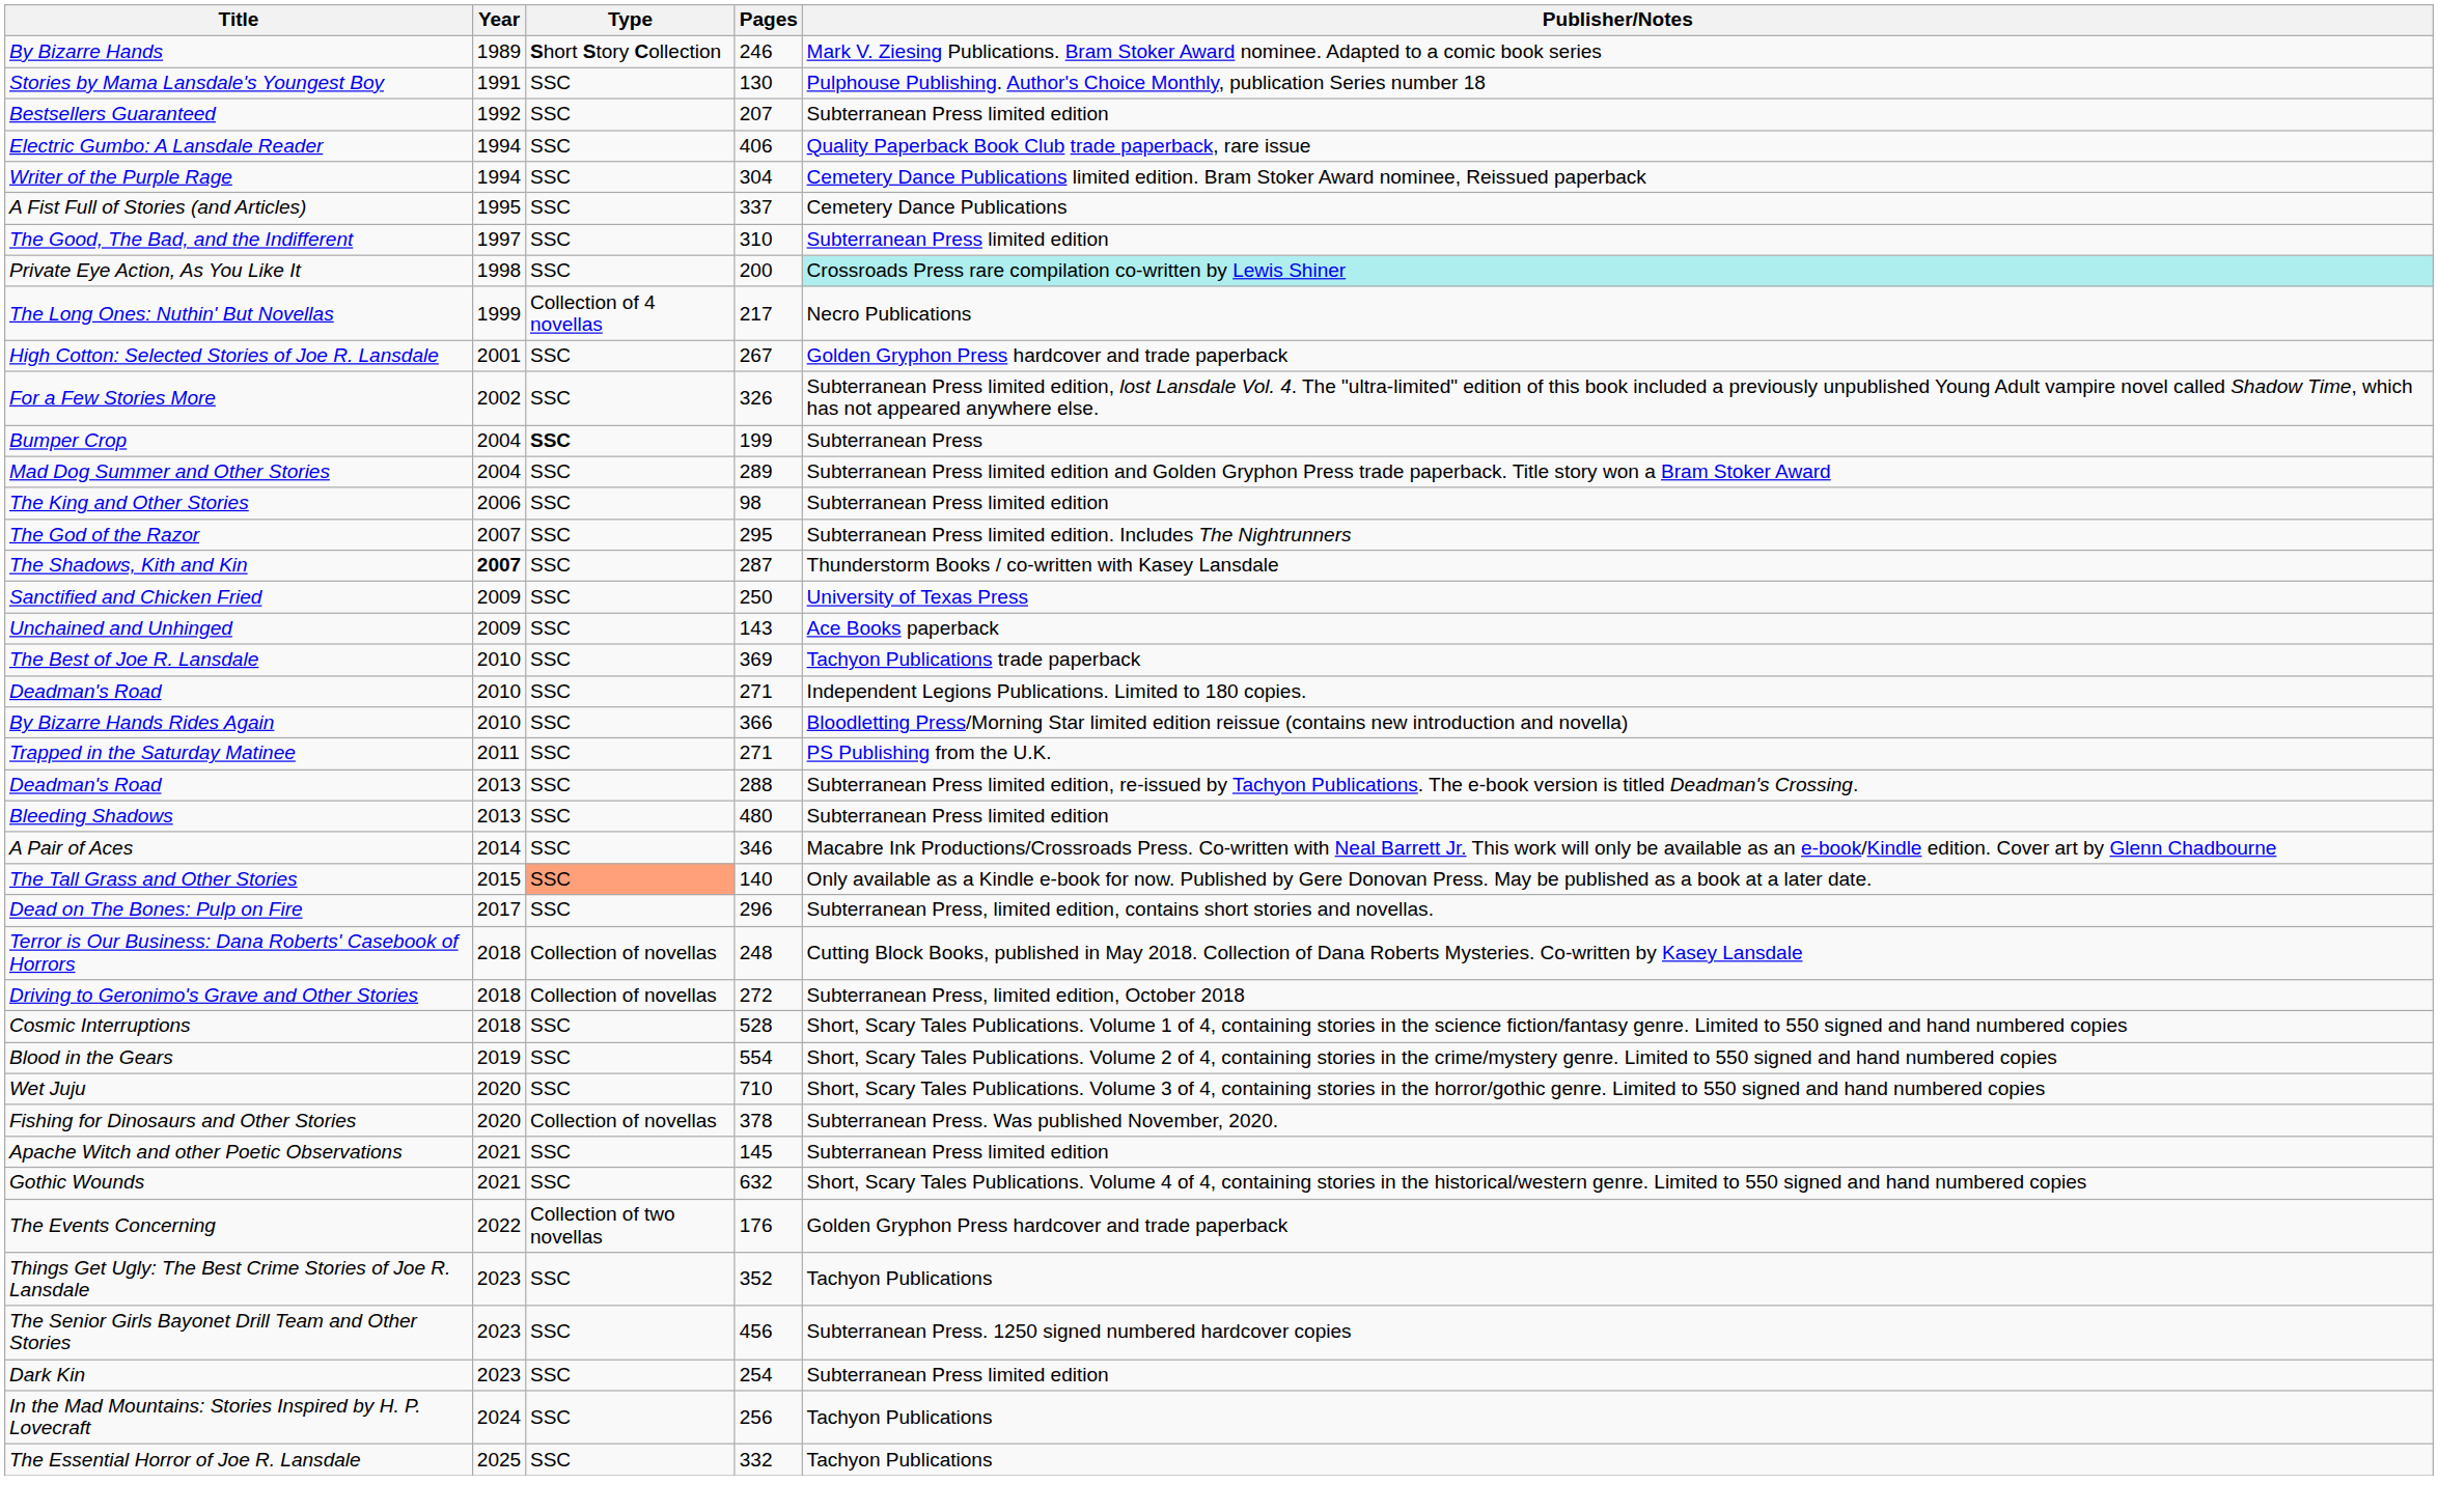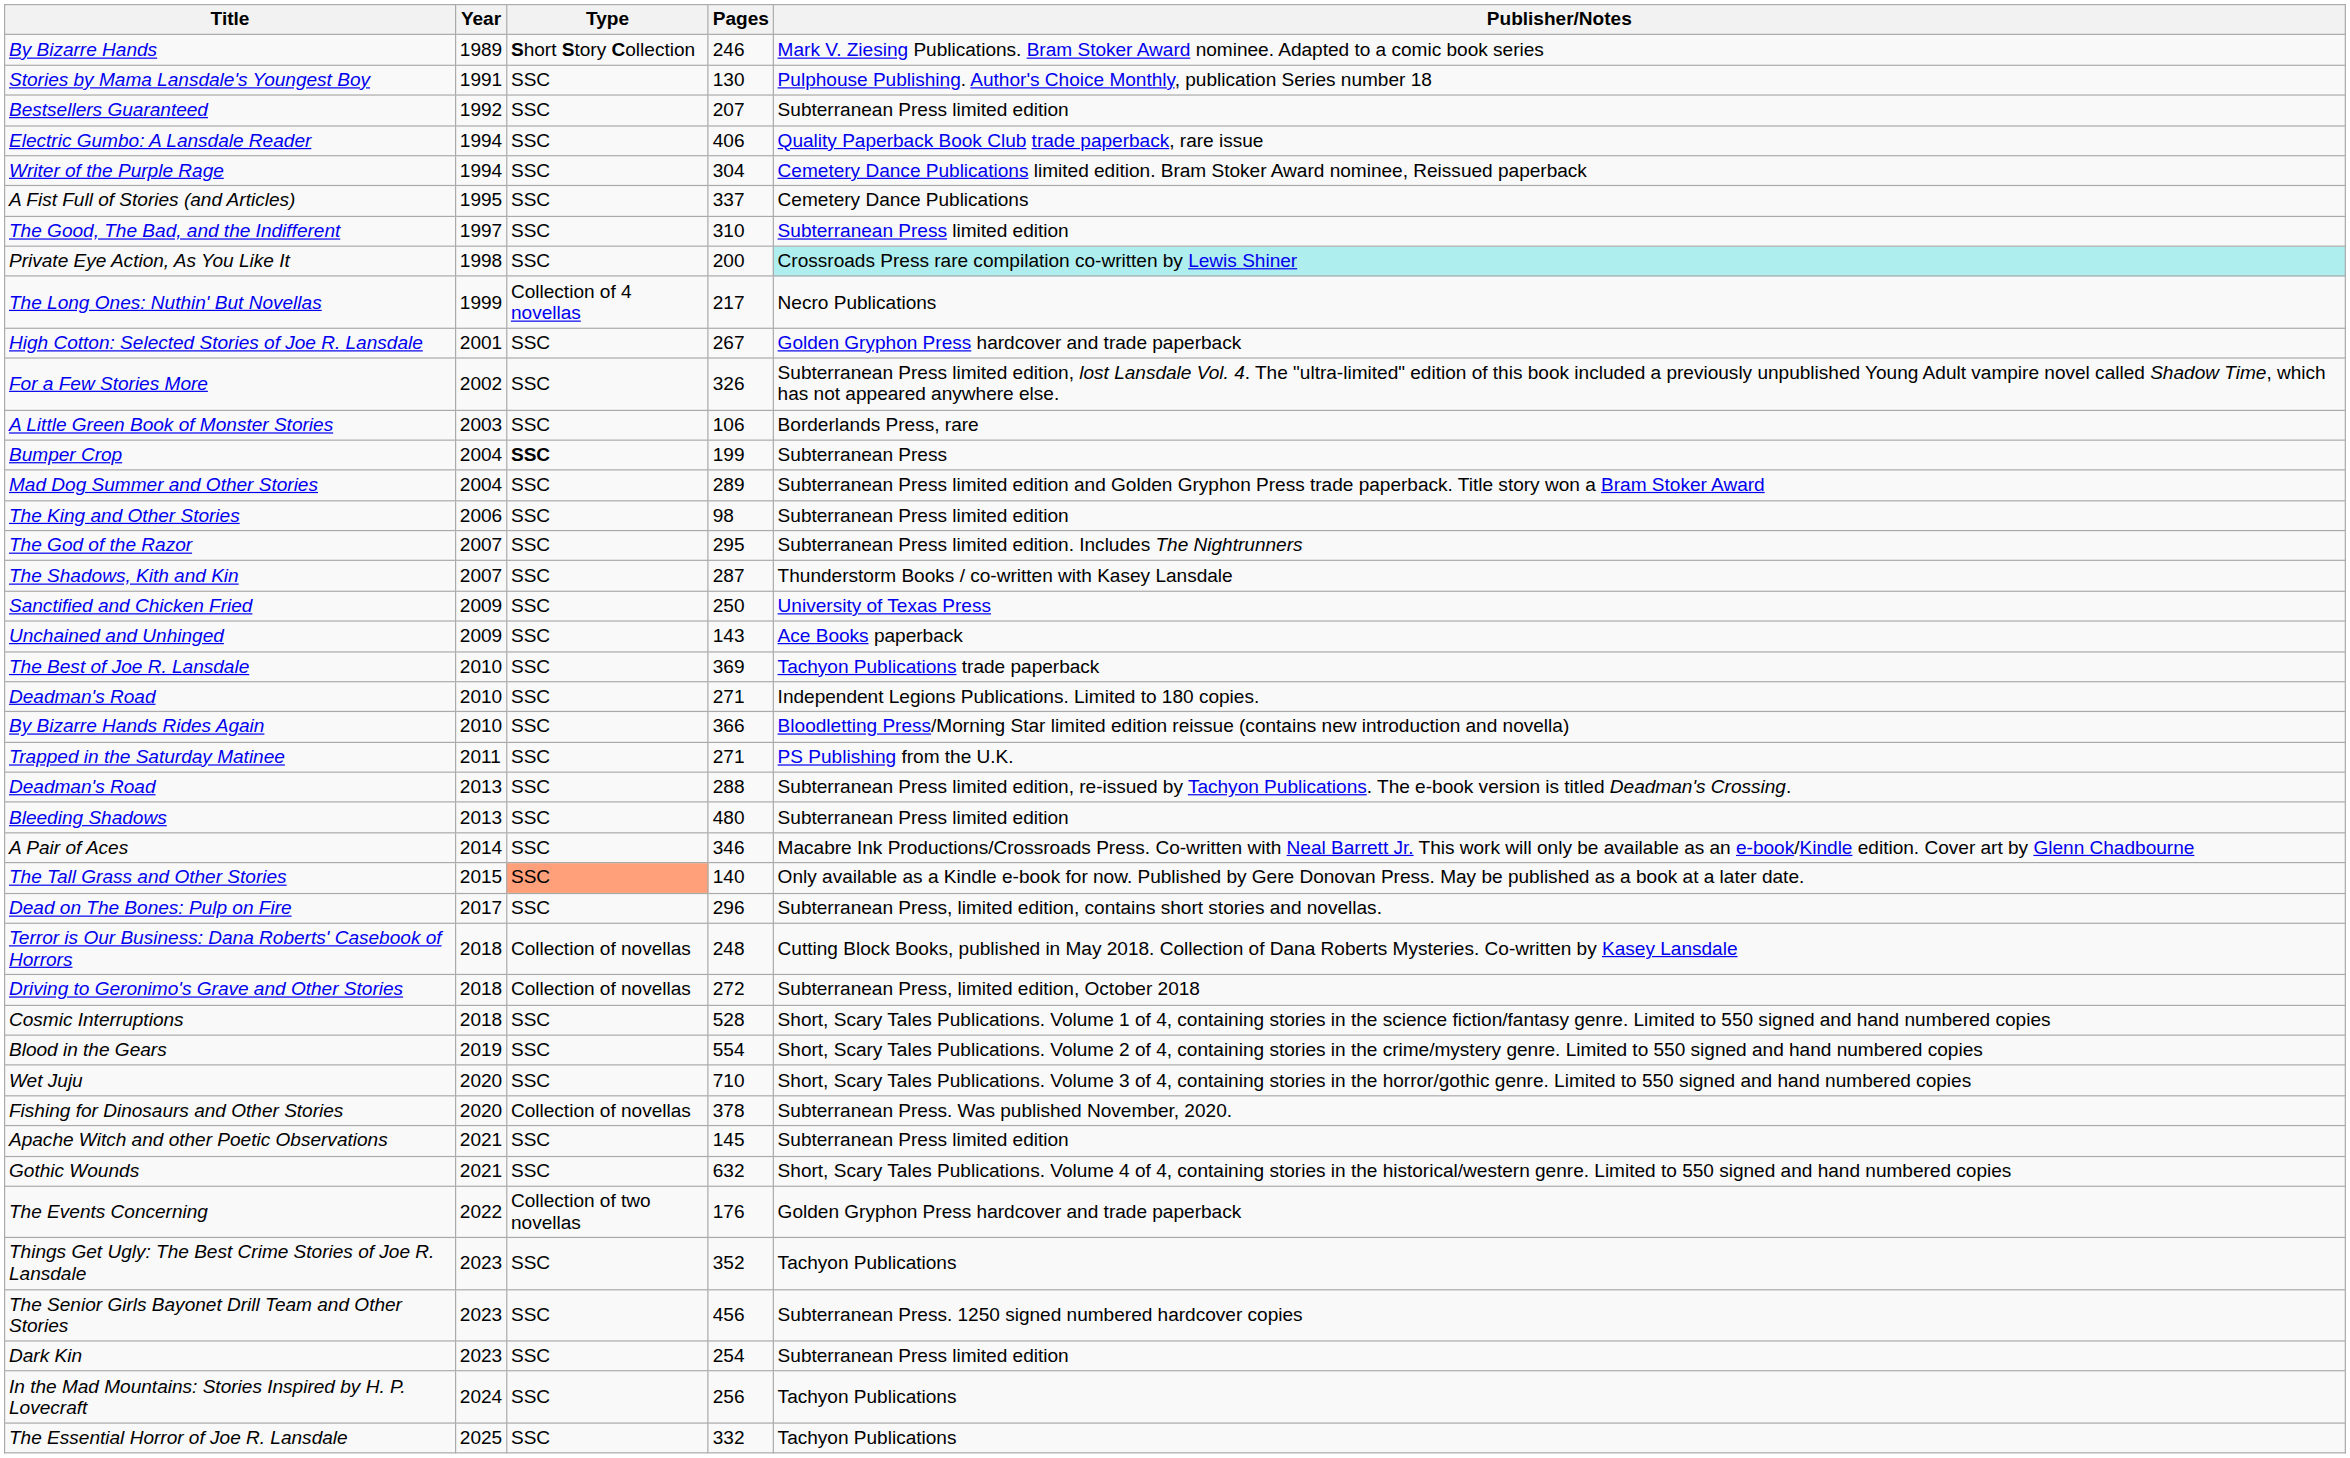+ row: A Little Green Book of Monster Stories | 2003 | SSC | 106 | Borderlands Press, rare
The Shadows, Kith and Kin | Year: bold -> normal
